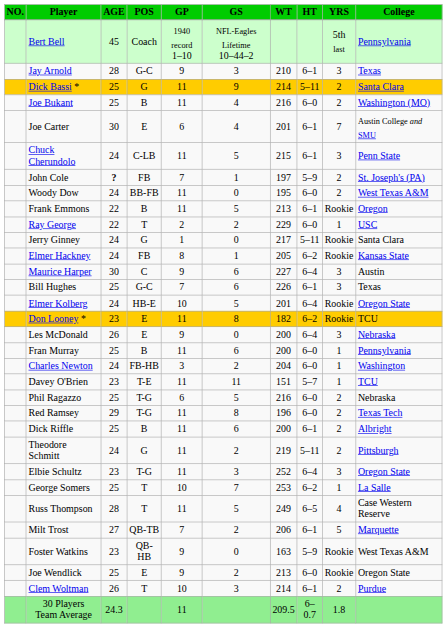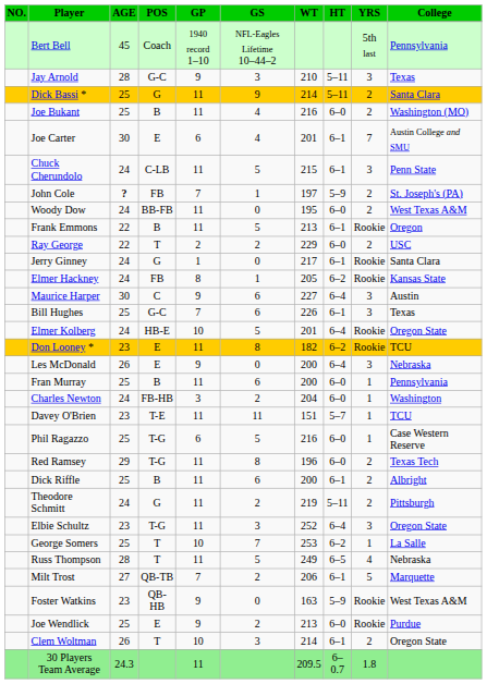Jay Arnold | HT: 6–1 -> 5–11
Ray George | YRS: 1 -> 2
Jerry Ginney | HT: 5–11 -> 6–1
Phil Ragazzo | YRS: 2 -> 1
Phil Ragazzo | College: Nebraska -> Case Western Reserve
Russ Thompson | College: Case Western Reserve -> Nebraska
Joe Wendlick | College: Oregon State -> Purdue
Clem Woltman | College: Purdue -> Oregon State
